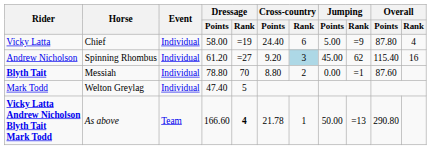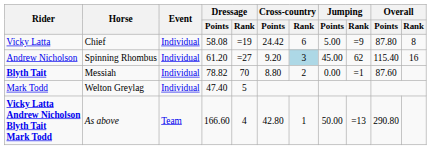Vicky Latta | Dressage / Points: 58.00 -> 58.08
Vicky Latta | Cross-country / Points: 24.40 -> 24.42
Vicky Latta | Overall / Rank: 4 -> 8
Blyth Tait | Dressage / Points: 78.80 -> 78.82
Vicky Latta Andrew Nicholson Blyth Tait Mark Todd | Dressage / Rank: bold -> normal
Vicky Latta Andrew Nicholson Blyth Tait Mark Todd | Cross-country / Points: 21.78 -> 42.80
